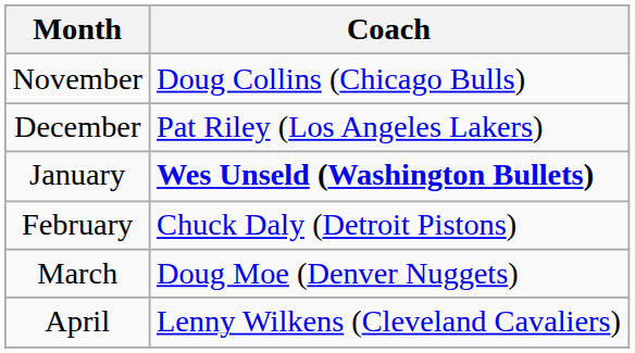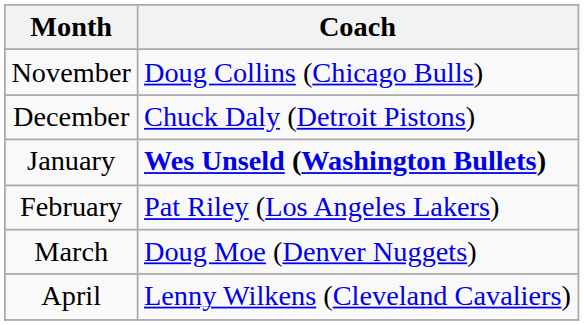December | Coach: Pat Riley (Los Angeles Lakers) -> Chuck Daly (Detroit Pistons)
February | Coach: Chuck Daly (Detroit Pistons) -> Pat Riley (Los Angeles Lakers)
